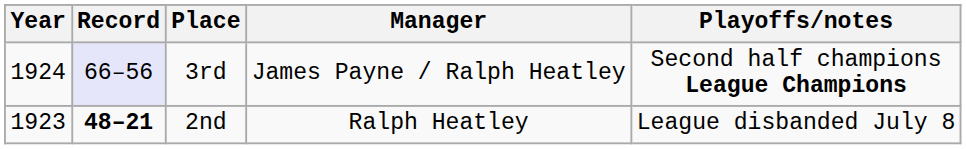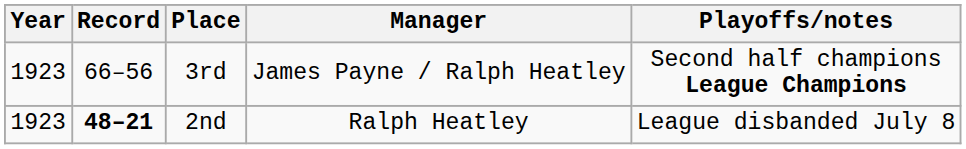3rd | Year: 1924 -> 1923
3rd | Record: lavender background -> no background
